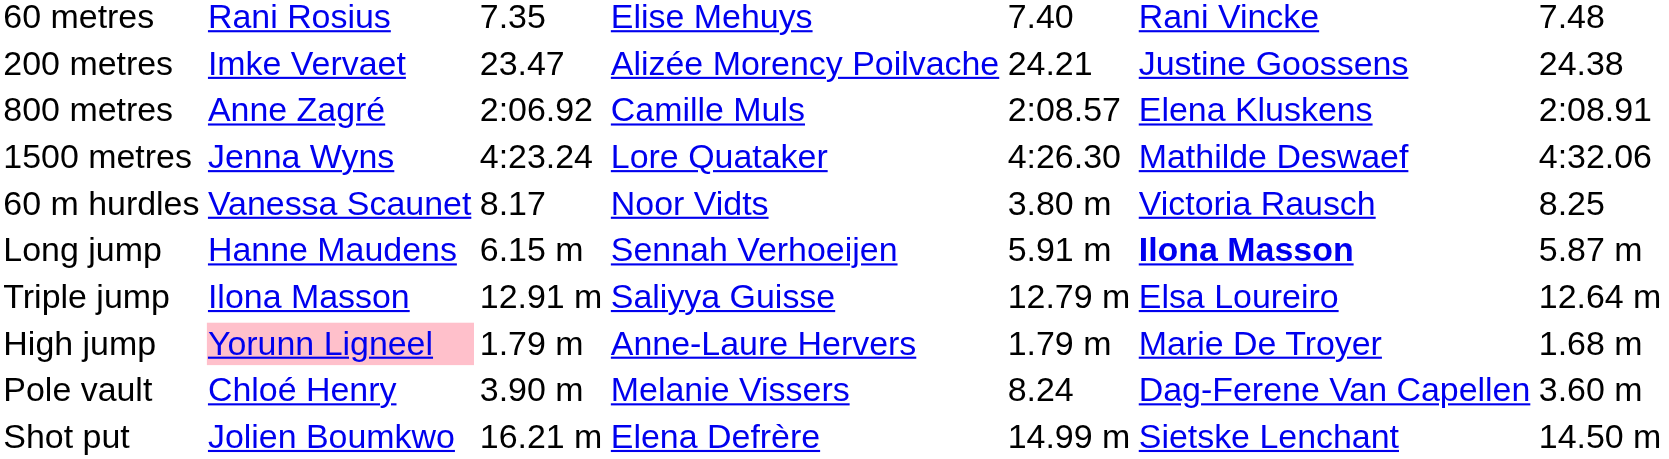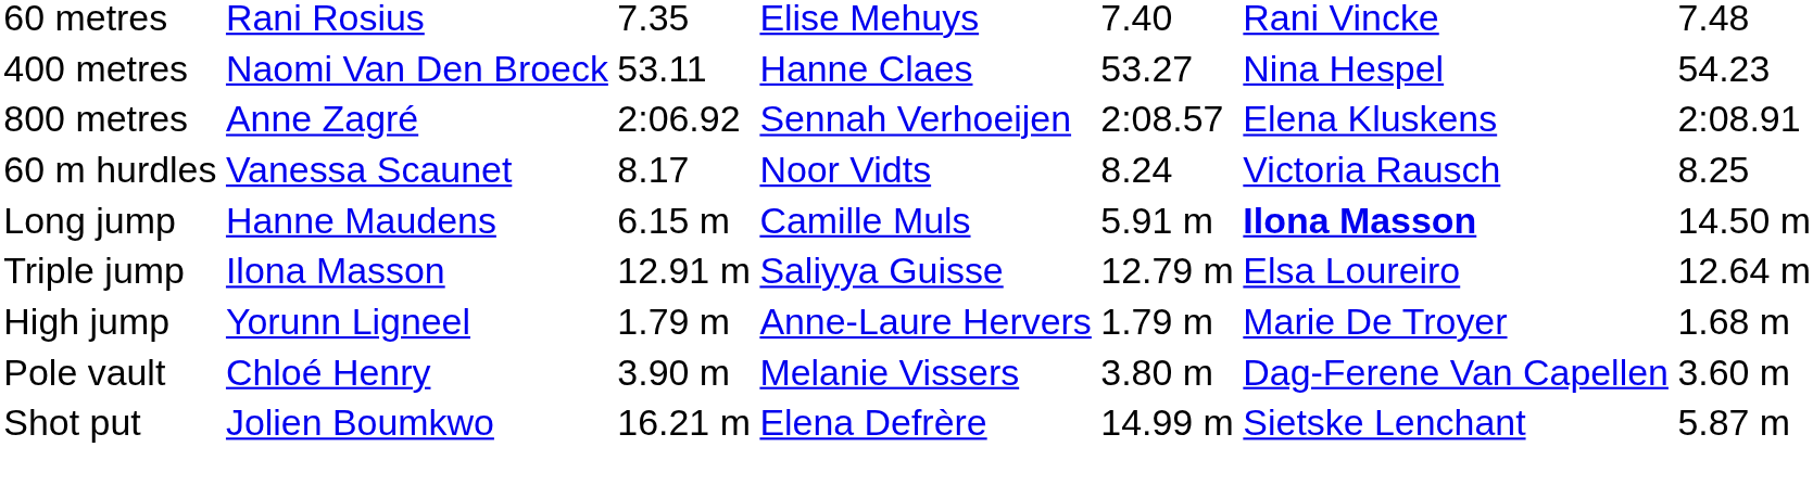- row: 200 metres | Imke Vervaet | 23.47 | Alizée Morency Poilvache | 24.21 | Justine Goossens | 24.38
+ row: 400 metres | Naomi Van Den Broeck | 53.11 | Hanne Claes | 53.27 | Nina Hespel | 54.23
800 metres | column 4: Camille Muls -> Sennah Verhoeijen
- row: 1500 metres | Jenna Wyns | 4:23.24 | Lore Quataker | 4:26.30 | Mathilde Deswaef | 4:32.06
60 m hurdles | column 5: 3.80 m -> 8.24
Long jump | column 4: Sennah Verhoeijen -> Camille Muls
Long jump | column 7: 5.87 m -> 14.50 m
High jump | column 2: pink background -> no background
Pole vault | column 5: 8.24 -> 3.80 m
Shot put | column 7: 14.50 m -> 5.87 m
